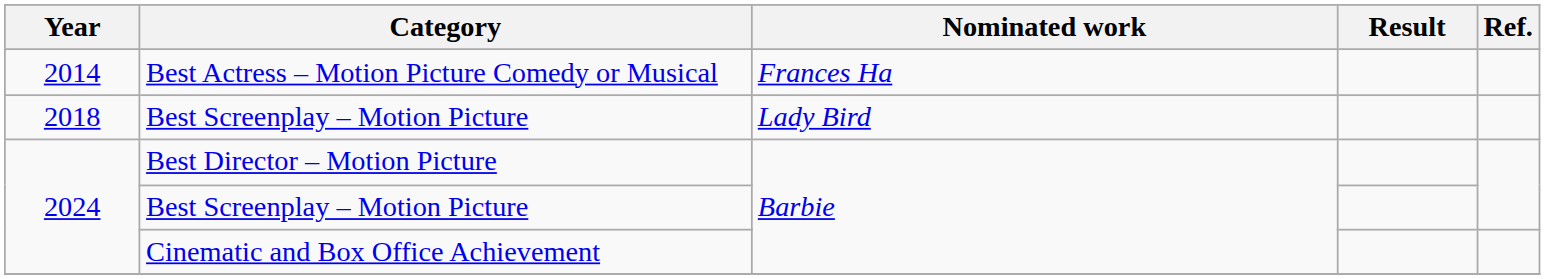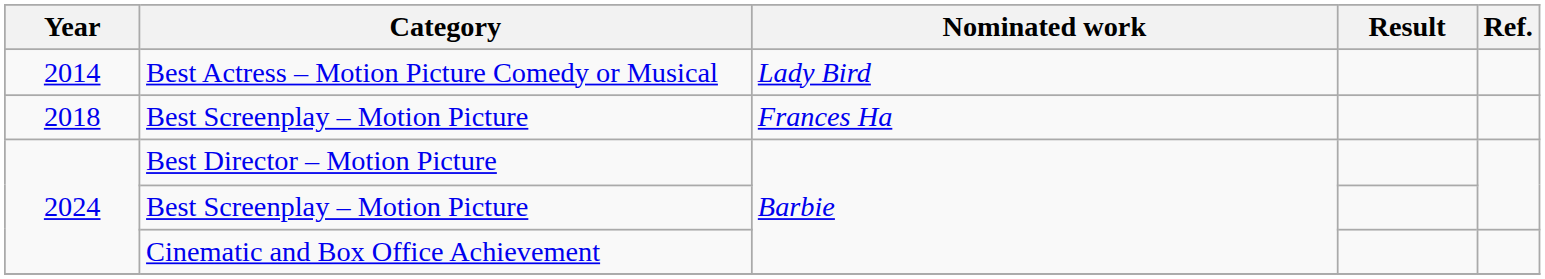Best Actress – Motion Picture Comedy or Musical | Nominated work: Frances Ha -> Lady Bird
2018 / Best Screenplay – Motion Picture | Nominated work: Lady Bird -> Frances Ha
